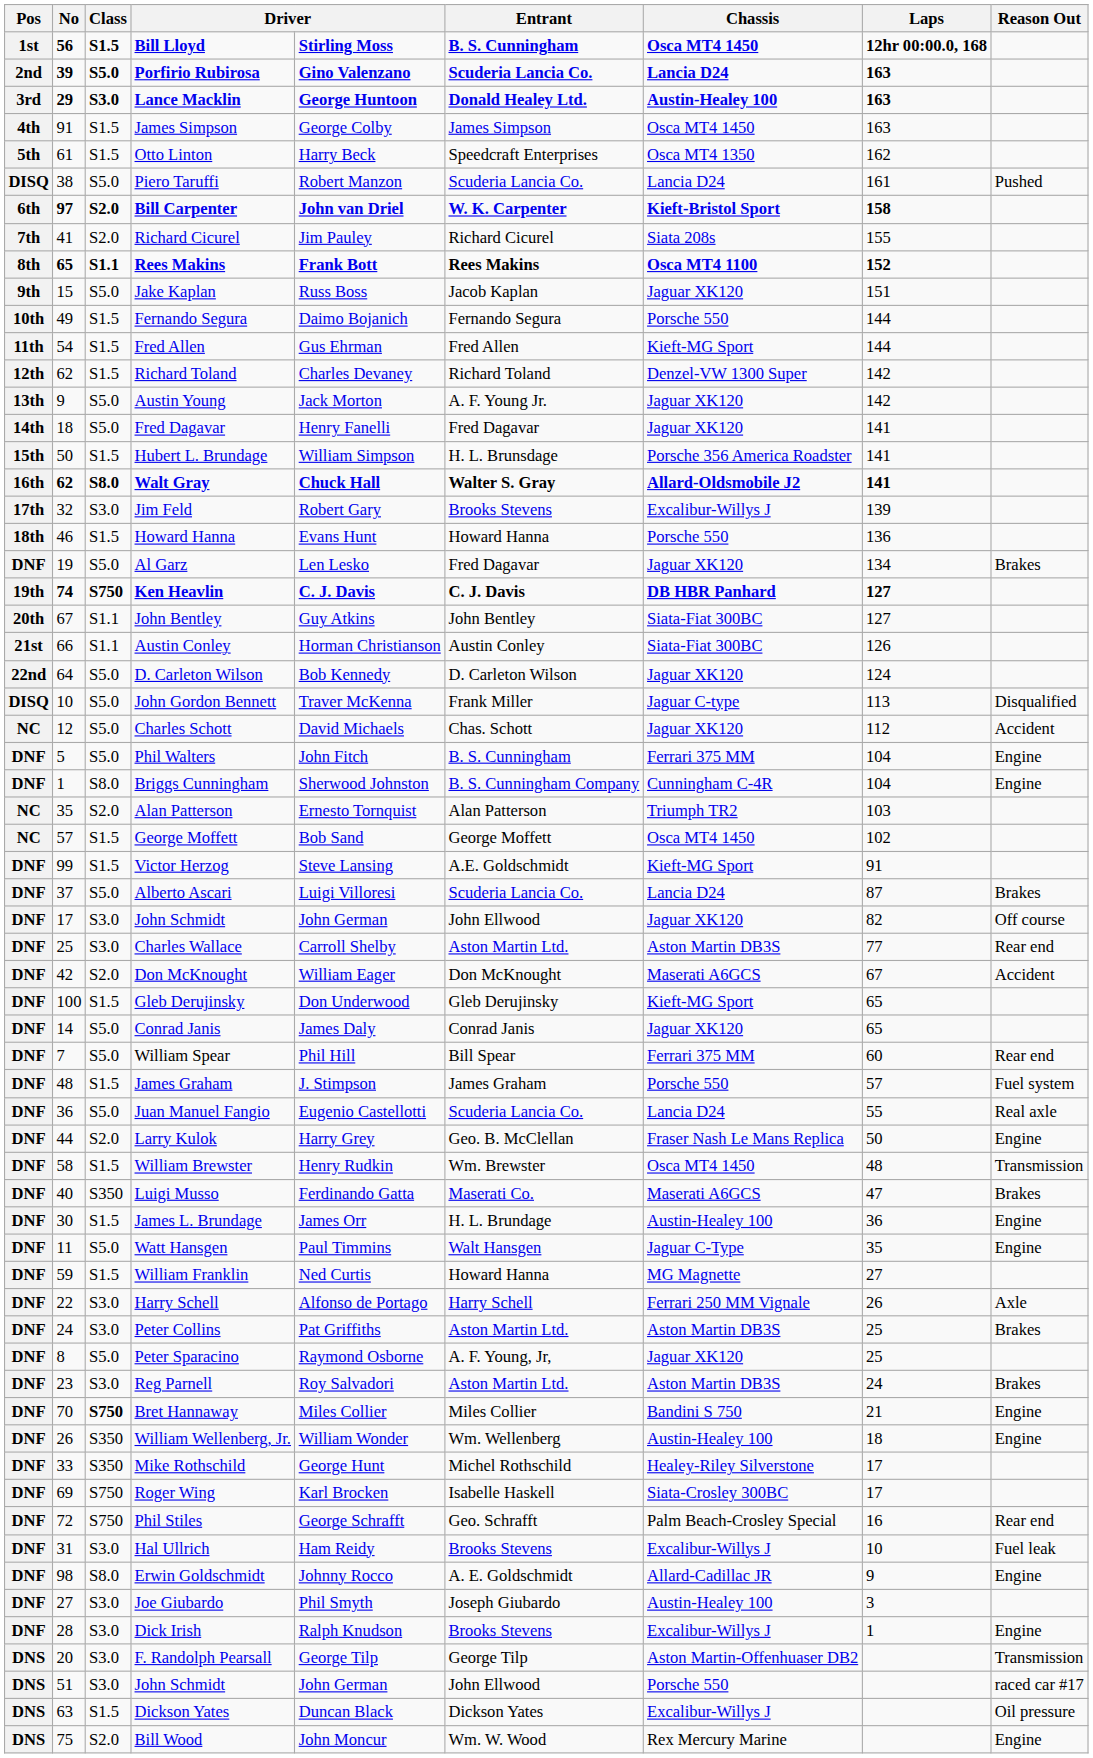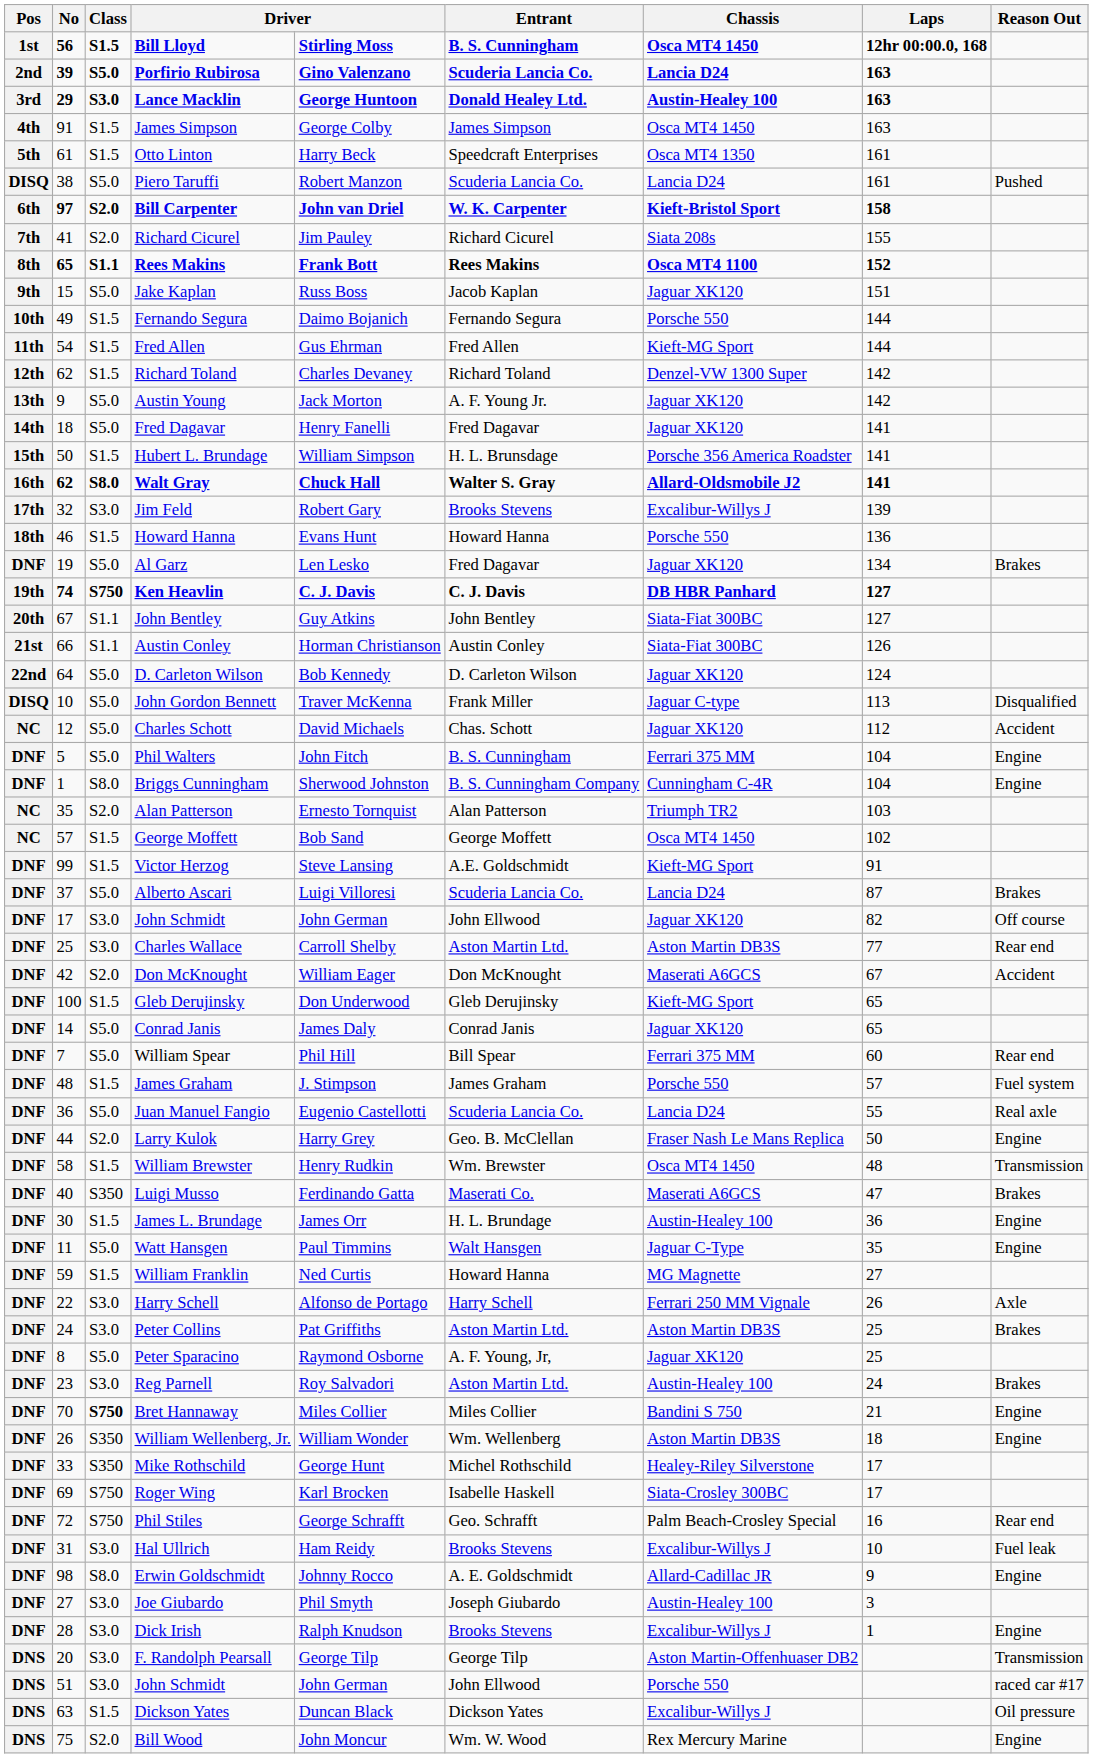Otto Linton | Laps: 162 -> 161
Reg Parnell | Chassis: Aston Martin DB3S -> Austin-Healey 100
William Wellenberg, Jr. | Chassis: Austin-Healey 100 -> Aston Martin DB3S
